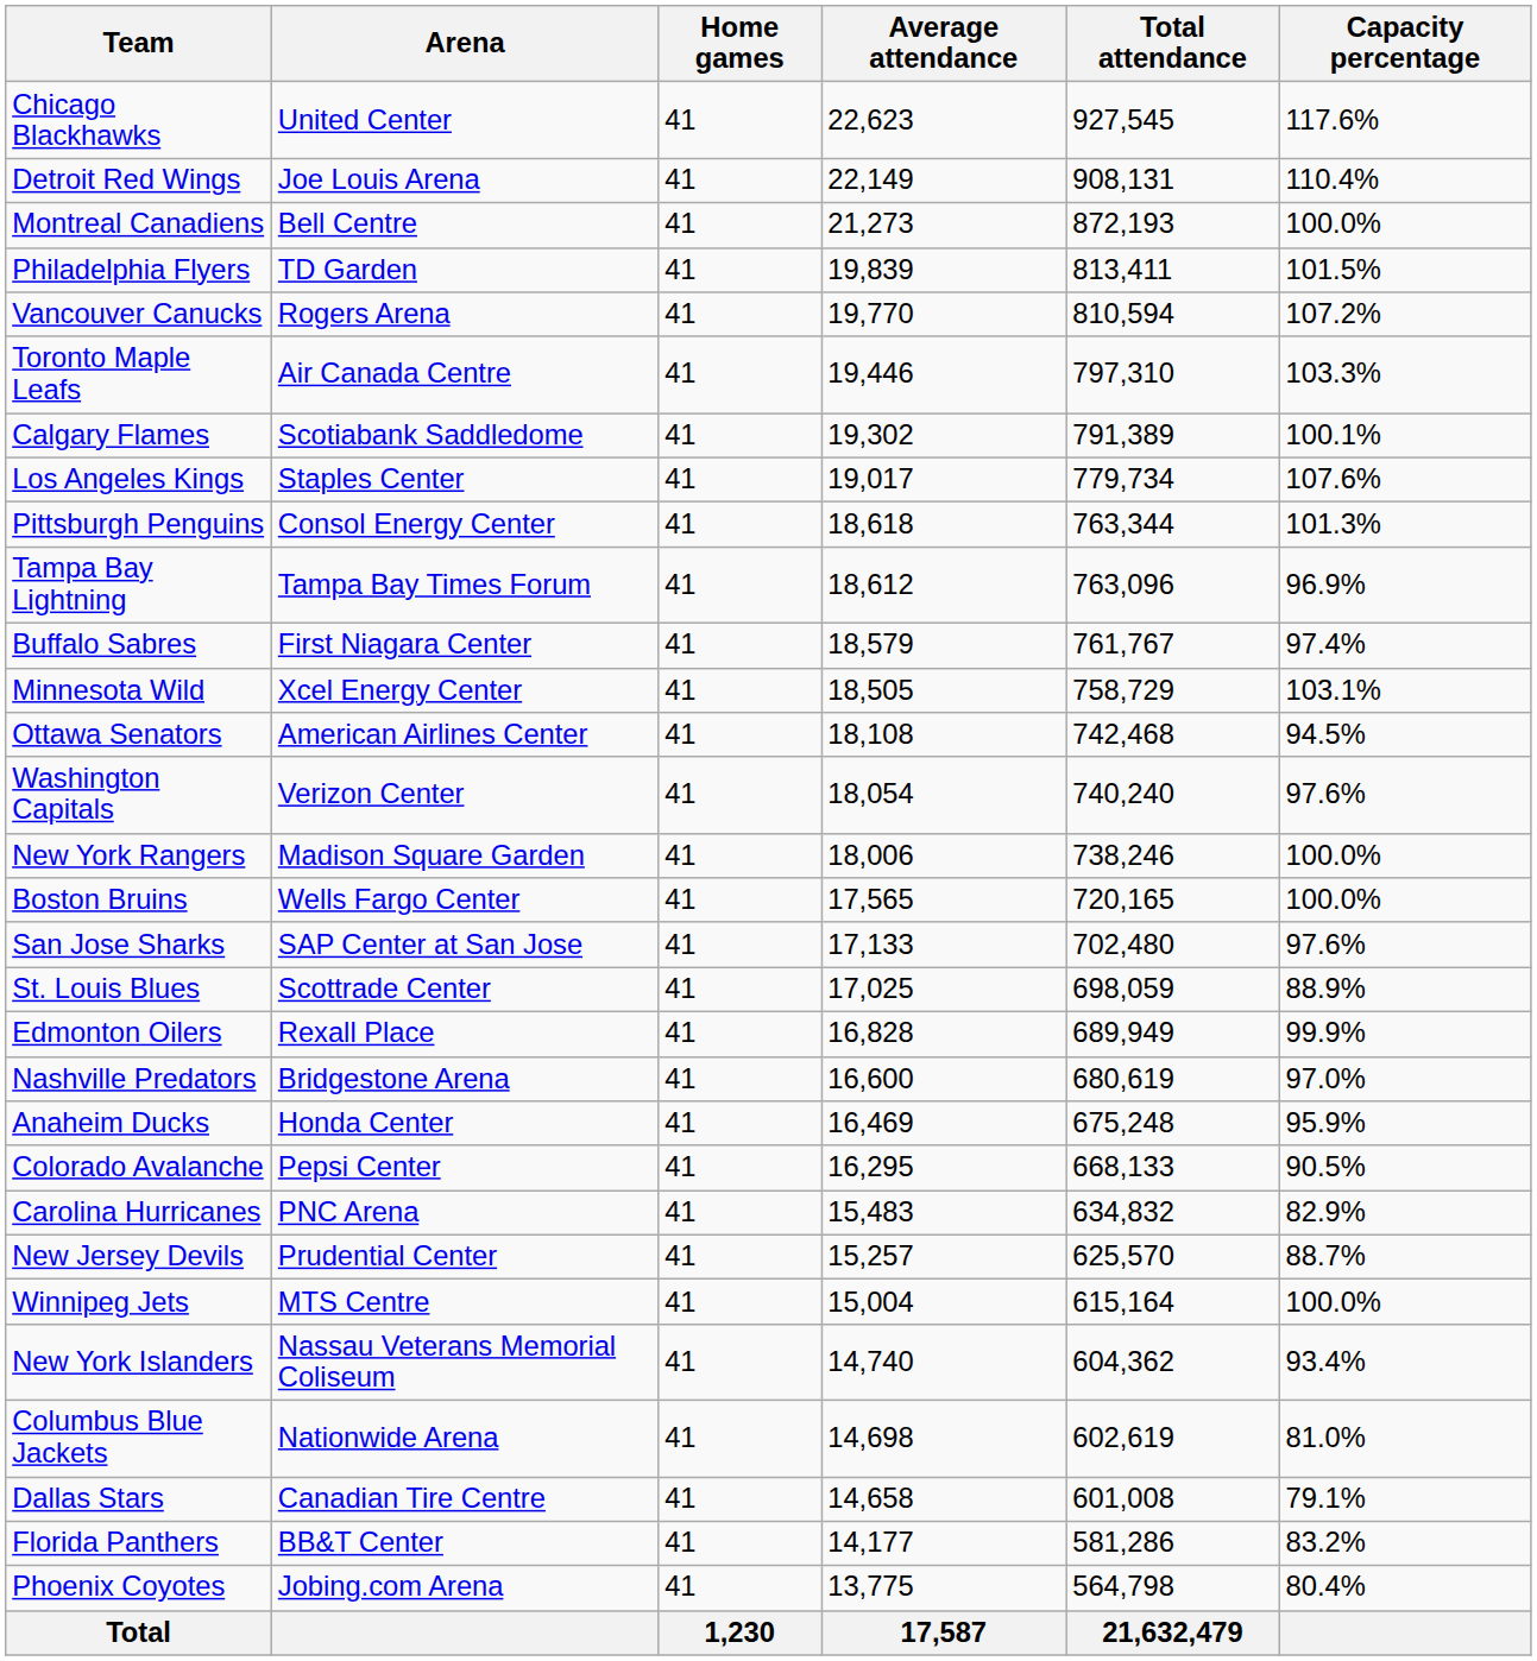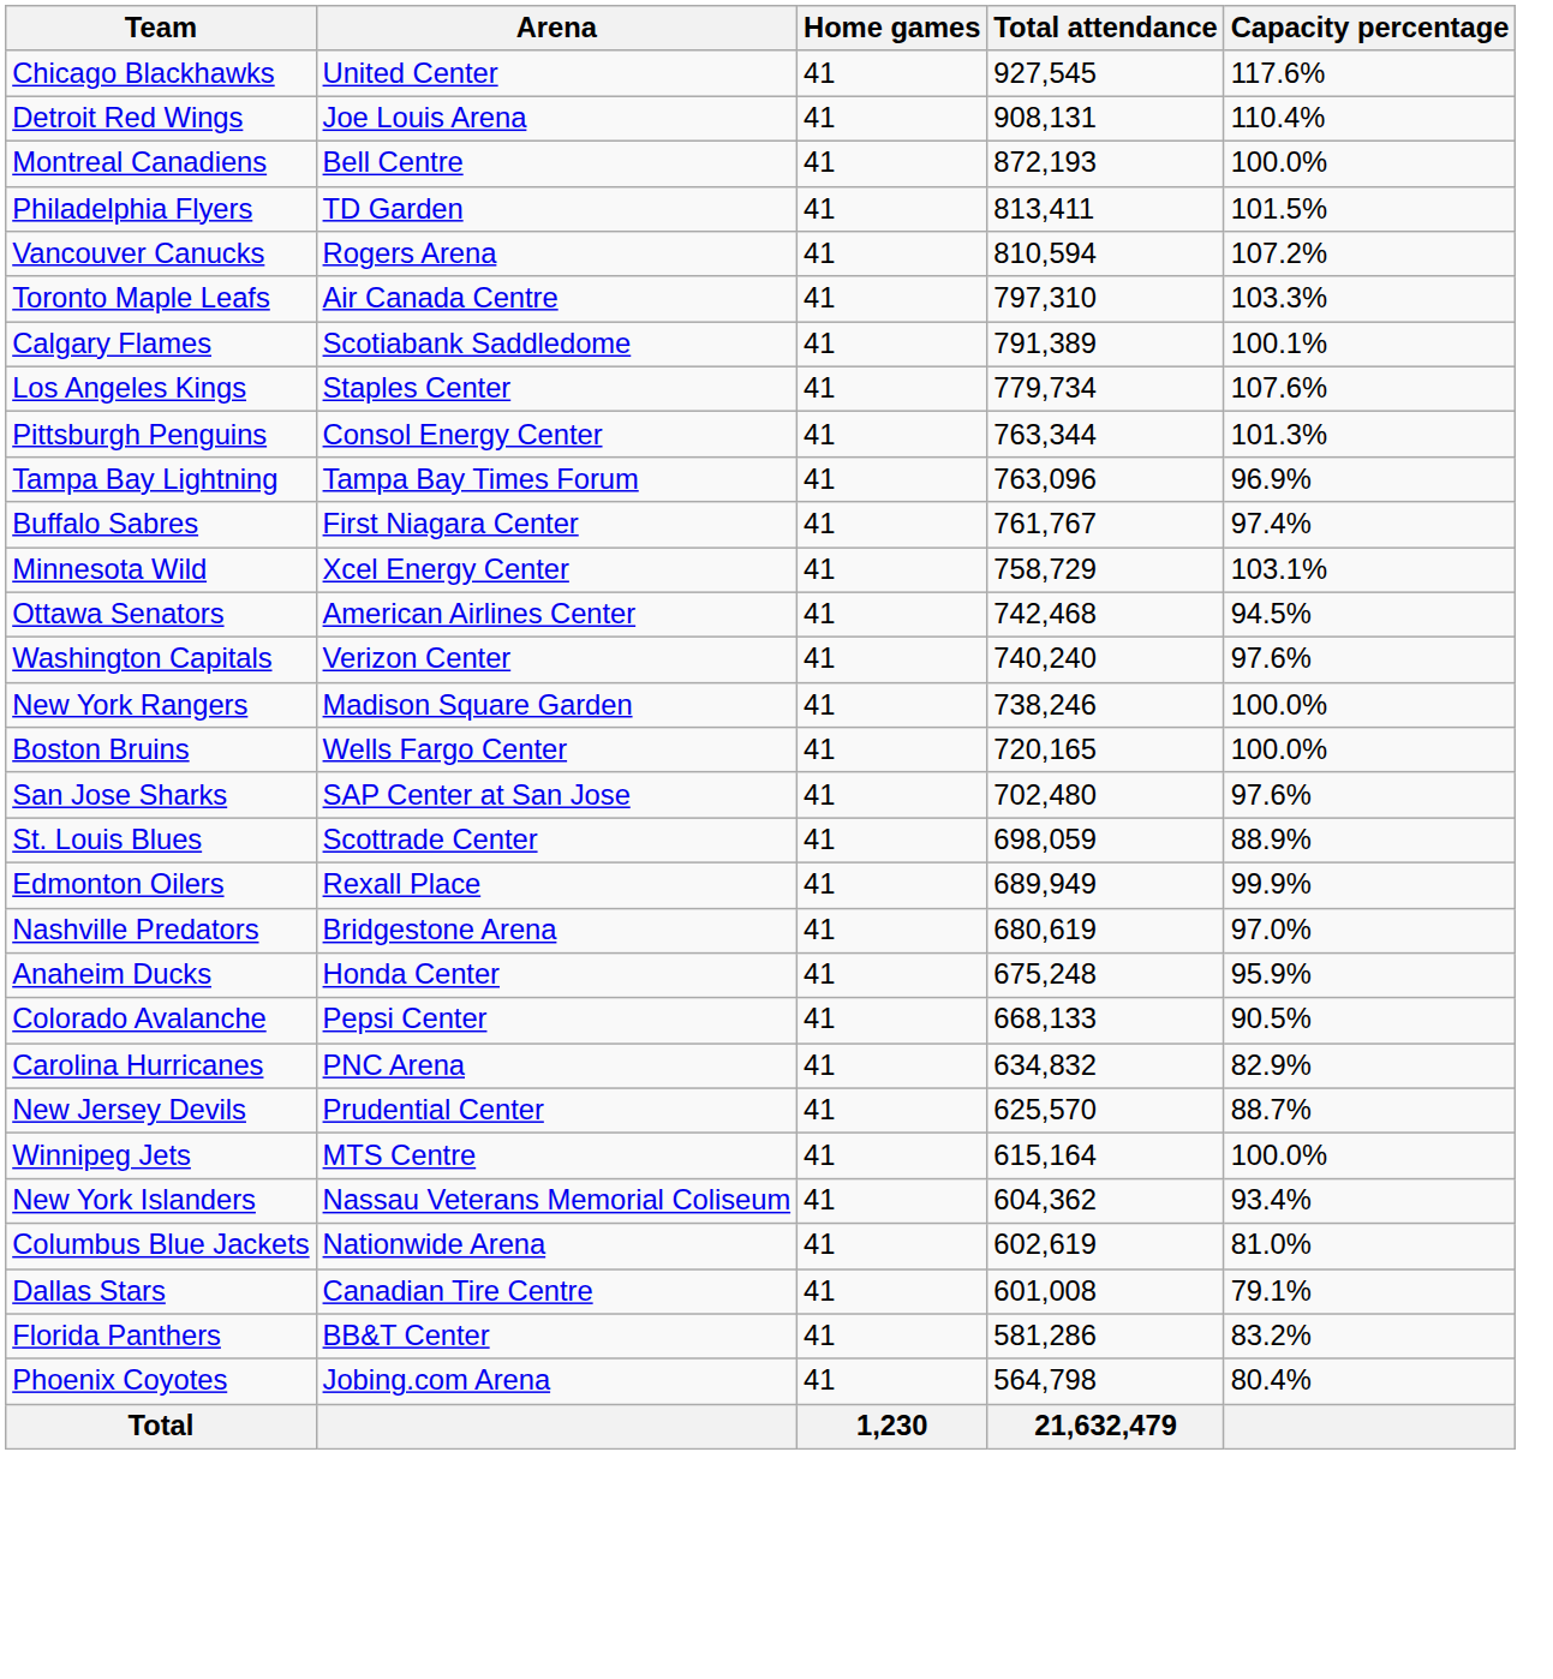- column: Average attendance | 22,623 | 22,149 | 21,273 | 19,839 | 19,770 | 19,446 | 19,302 | 19,017 | 18,618 | 18,612 | 18,579 | 18,505 | 18,108 | 18,054 | 18,006 | 17,565 | 17,133 | 17,025 | 16,828 | 16,600 | 16,469 | 16,295 | 15,483 | 15,257 | 15,004 | 14,740 | 14,698 | 14,658 | 14,177 | 13,775 | 17,587
